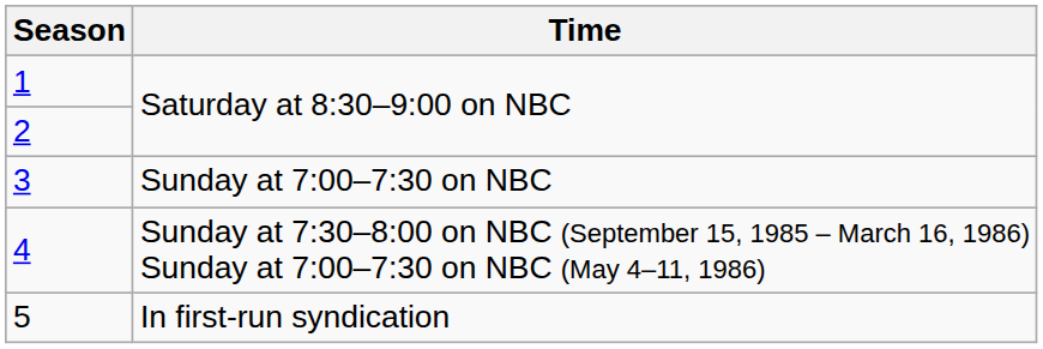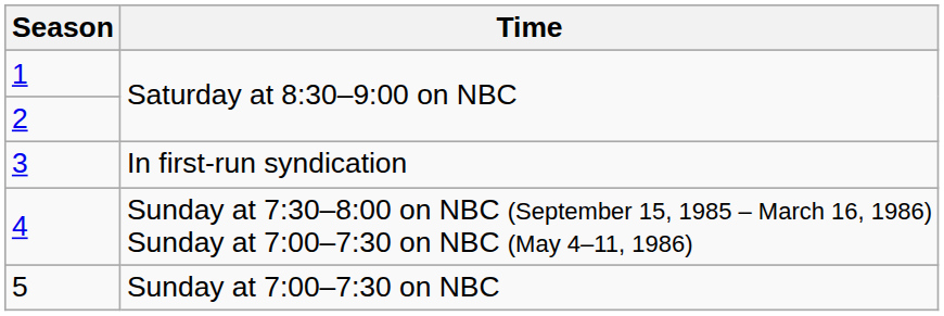3 | Time: Sunday at 7:00–7:30 on NBC -> In first-run syndication
5 | Time: In first-run syndication -> Sunday at 7:00–7:30 on NBC
